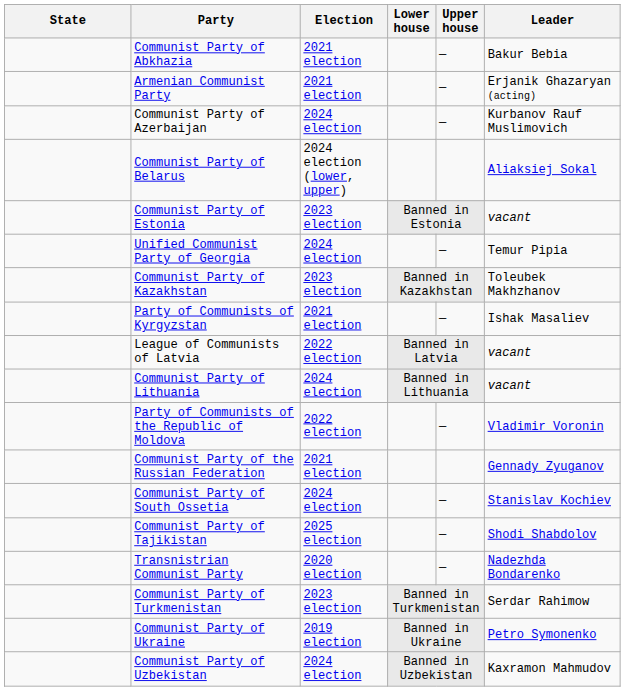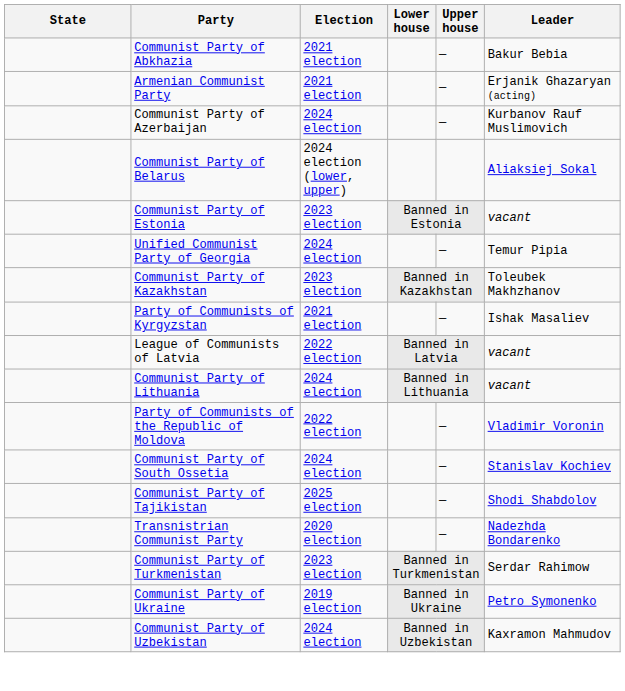- row: Communist Party of the Russian Federation | 2021 election | Gennady Zyuganov
